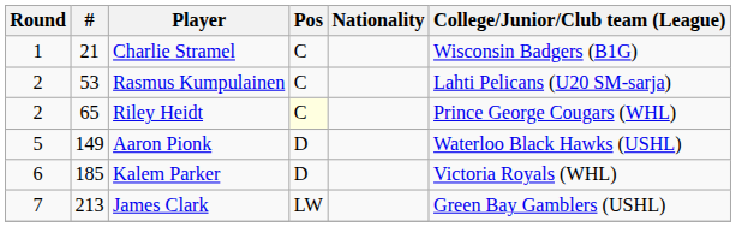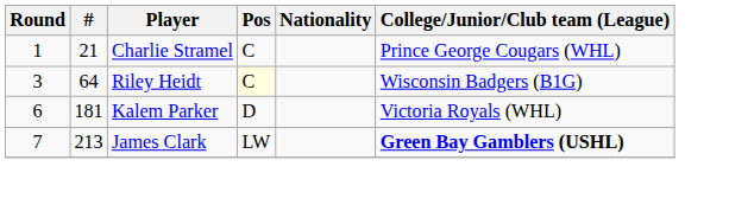Charlie Stramel | College/Junior/Club team (League): Wisconsin Badgers (B1G) -> Prince George Cougars (WHL)
- row: 2 | 53 | Rasmus Kumpulainen | C | Lahti Pelicans (U20 SM-sarja)
Riley Heidt | Round: 2 -> 3
Riley Heidt | #: 65 -> 64
Riley Heidt | College/Junior/Club team (League): Prince George Cougars (WHL) -> Wisconsin Badgers (B1G)
- row: 5 | 149 | Aaron Pionk | D | Waterloo Black Hawks (USHL)
Kalem Parker | #: 185 -> 181
James Clark | College/Junior/Club team (League): normal -> bold
